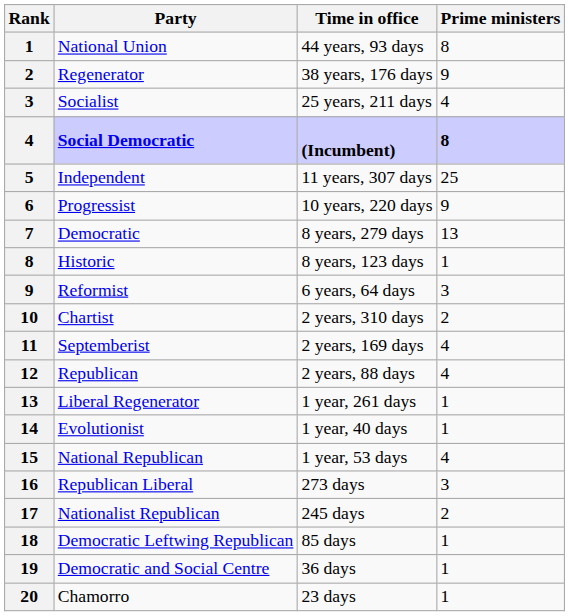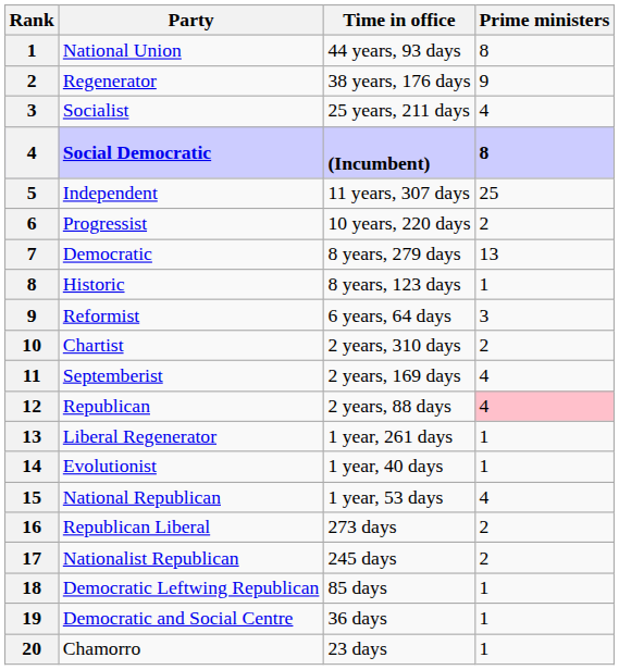Progressist | Prime ministers: 9 -> 2
Republican | Prime ministers: no background -> pink background
Republican Liberal | Prime ministers: 3 -> 2
